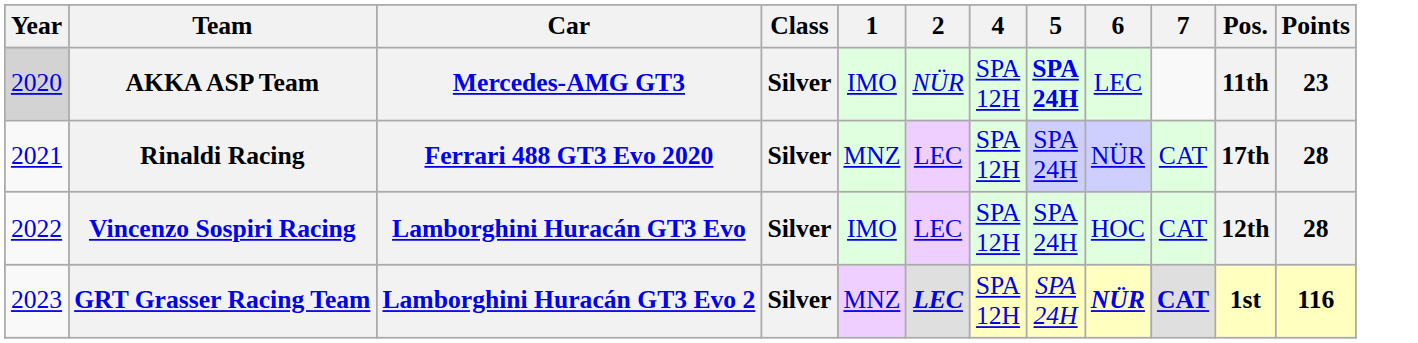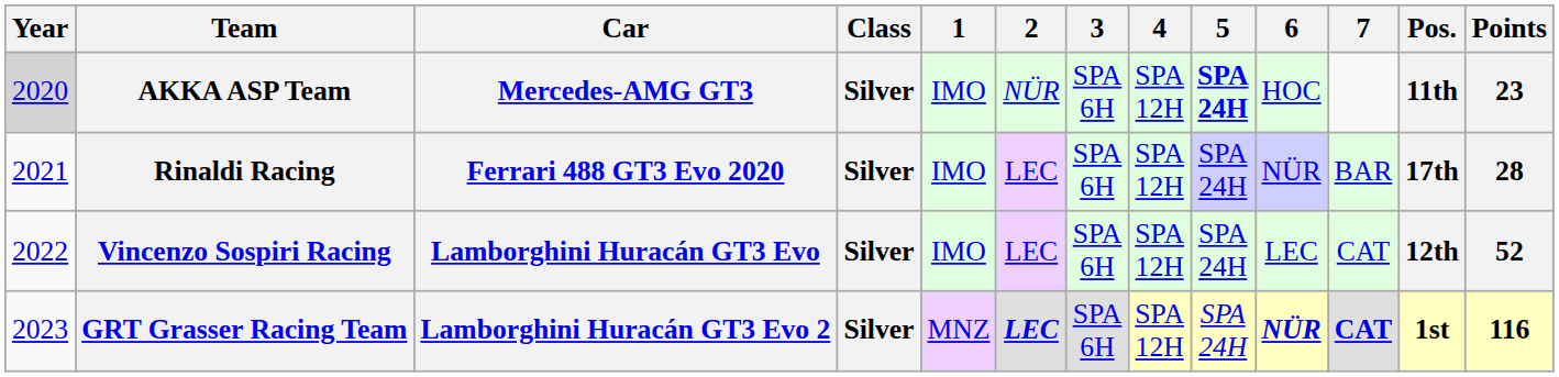+ column: 3 | SPA 6H | SPA 6H | SPA 6H | SPA 6H
AKKA ASP Team | 6: LEC -> HOC
Rinaldi Racing | 1: MNZ -> IMO
Rinaldi Racing | 7: CAT -> BAR
Vincenzo Sospiri Racing | 6: HOC -> LEC
Vincenzo Sospiri Racing | Points: 28 -> 52
